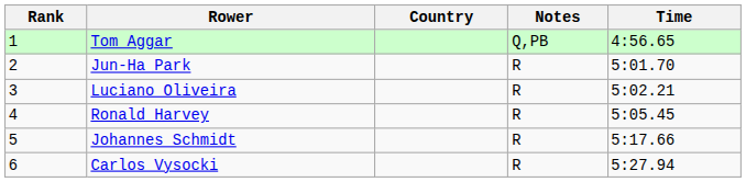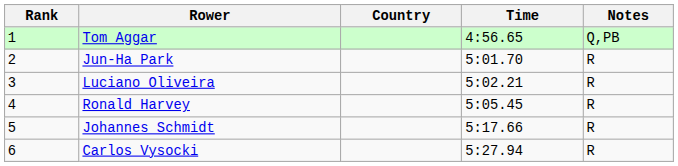columns swapped: Time <-> Notes
